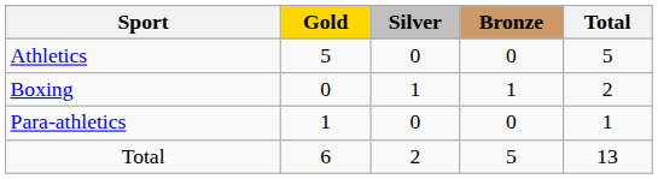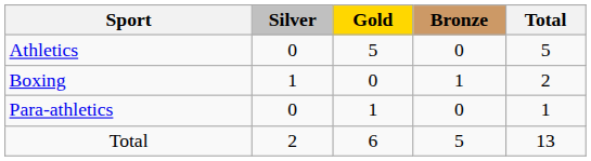columns swapped: Gold <-> Silver
